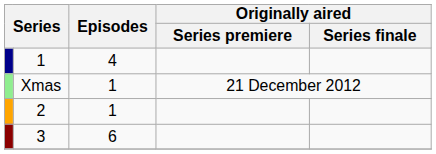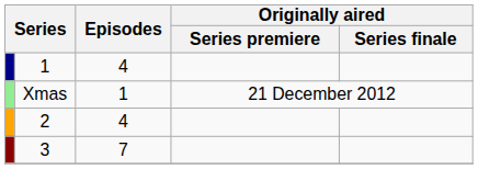2 | Episodes: 1 -> 4
3 | Episodes: 6 -> 7
